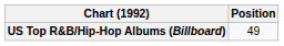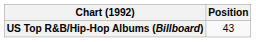US Top R&B/Hip-Hop Albums (Billboard) | Position: 49 -> 43
